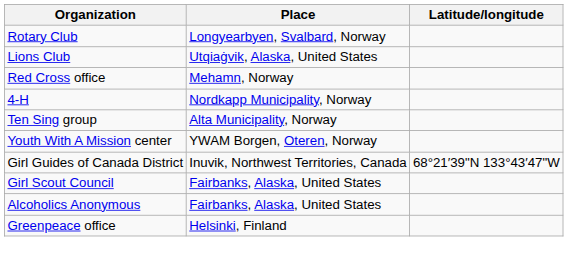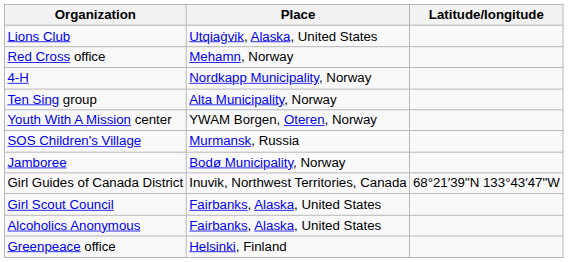- row: Rotary Club | Longyearbyen, Svalbard, Norway
+ row: SOS Children's Village | Murmansk, Russia
+ row: Jamboree | Bodø Municipality, Norway
